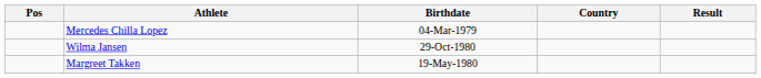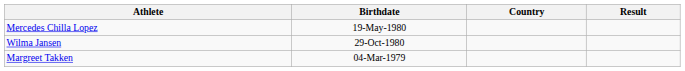- column: Pos
Mercedes Chilla Lopez | Birthdate: 04-Mar-1979 -> 19-May-1980
Margreet Takken | Birthdate: 19-May-1980 -> 04-Mar-1979
